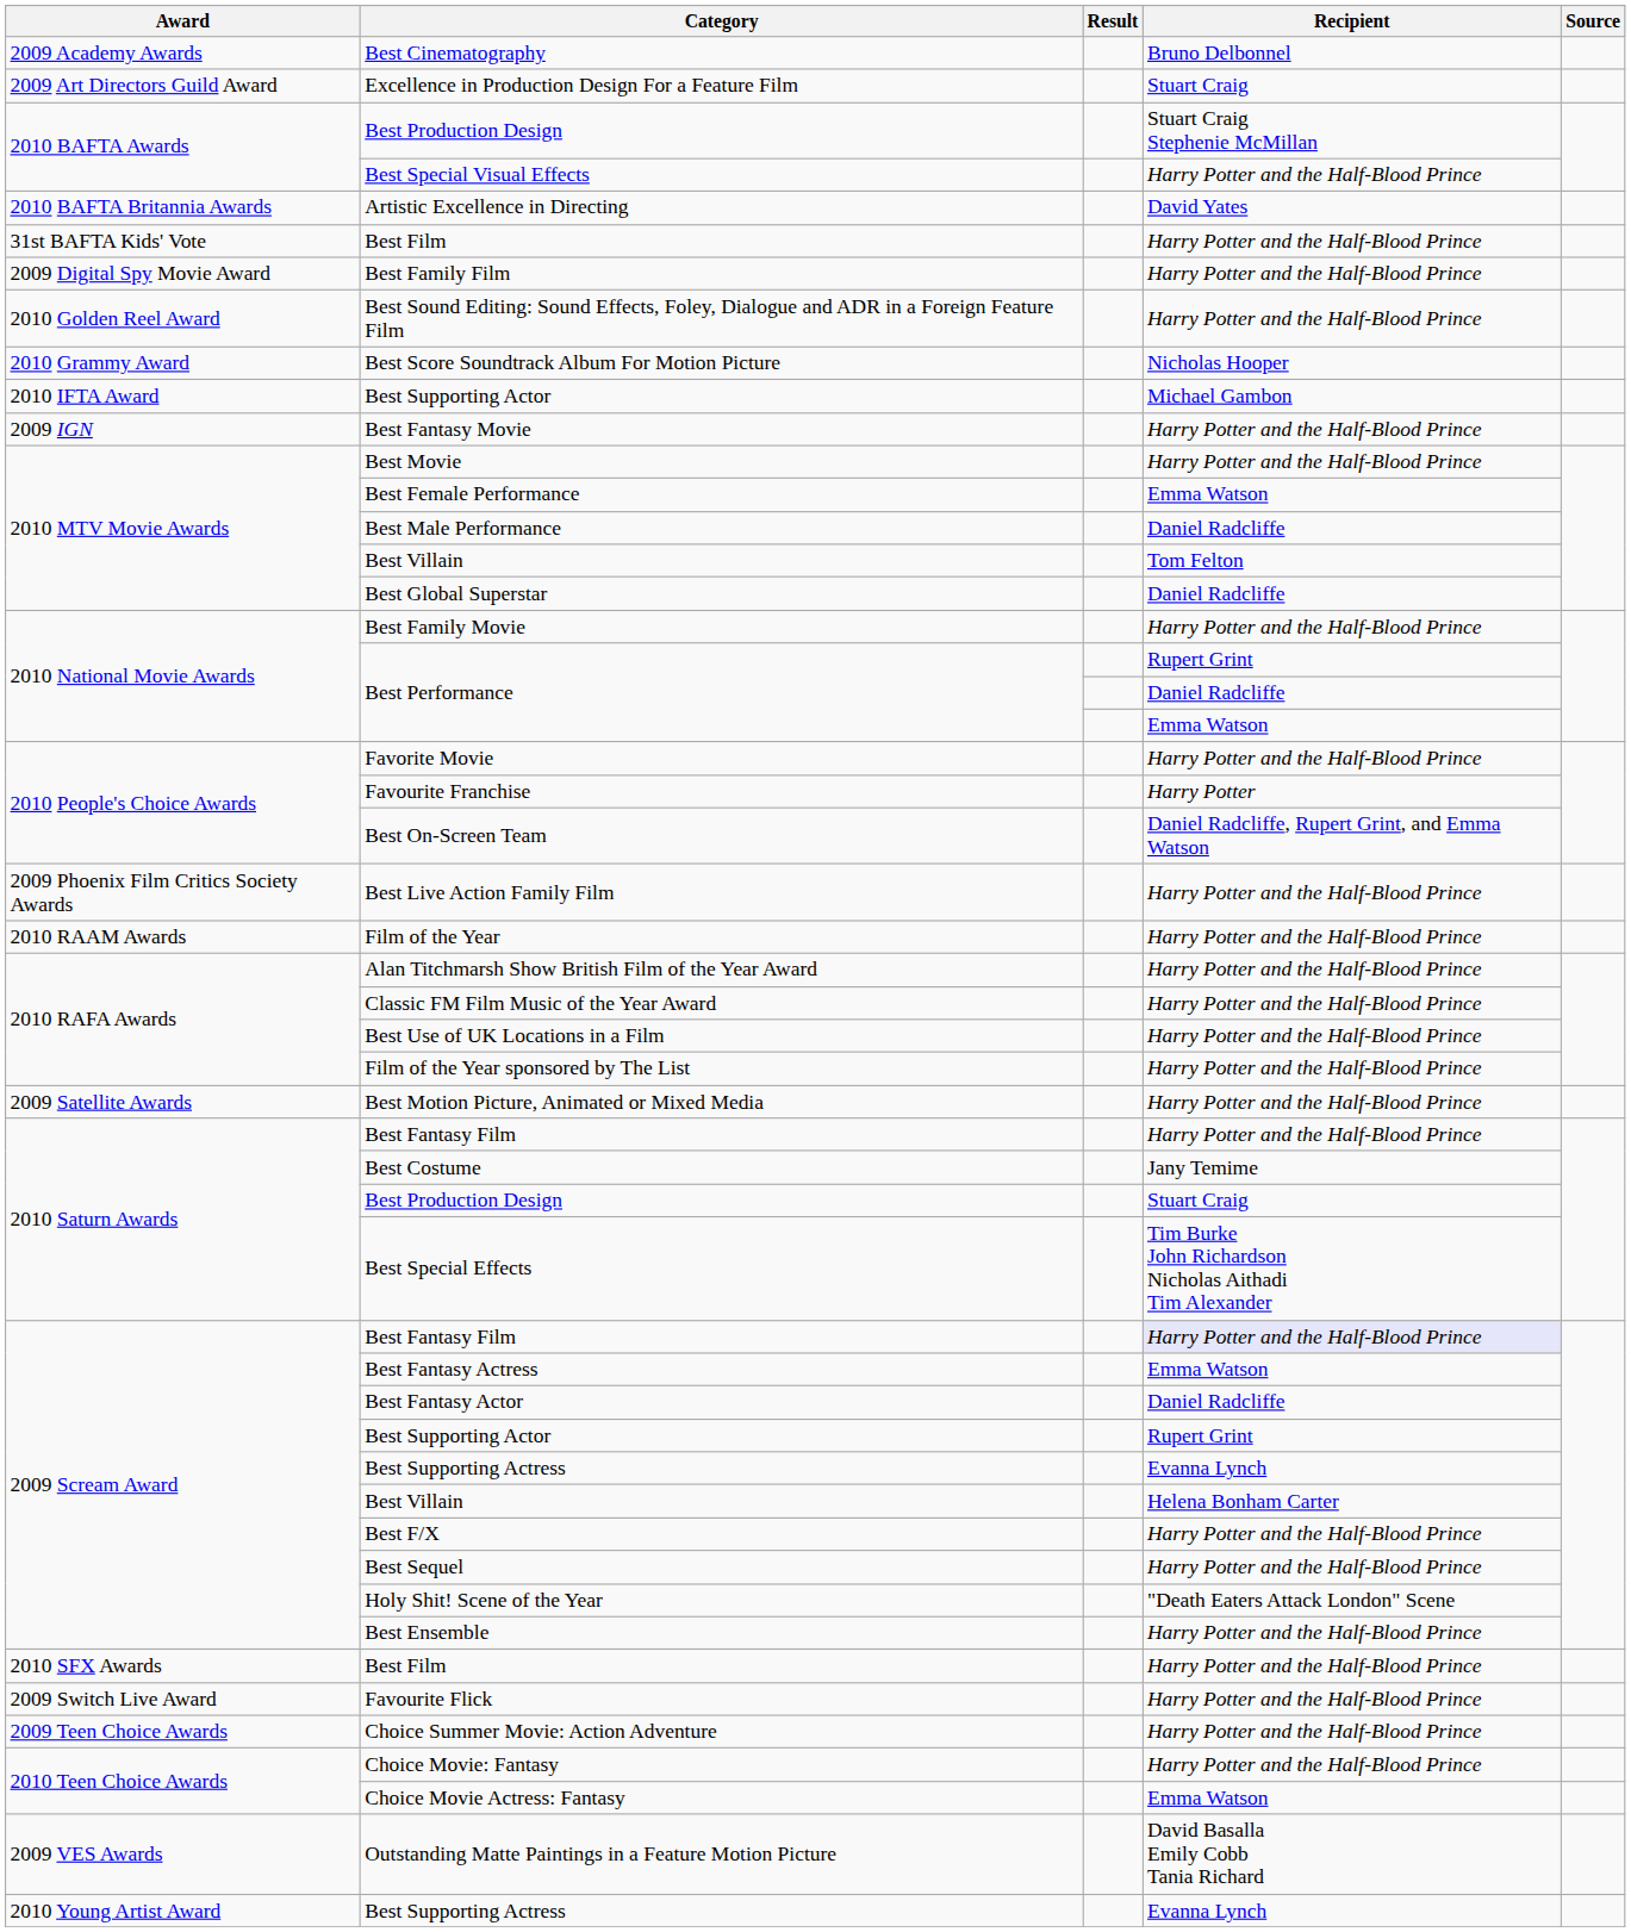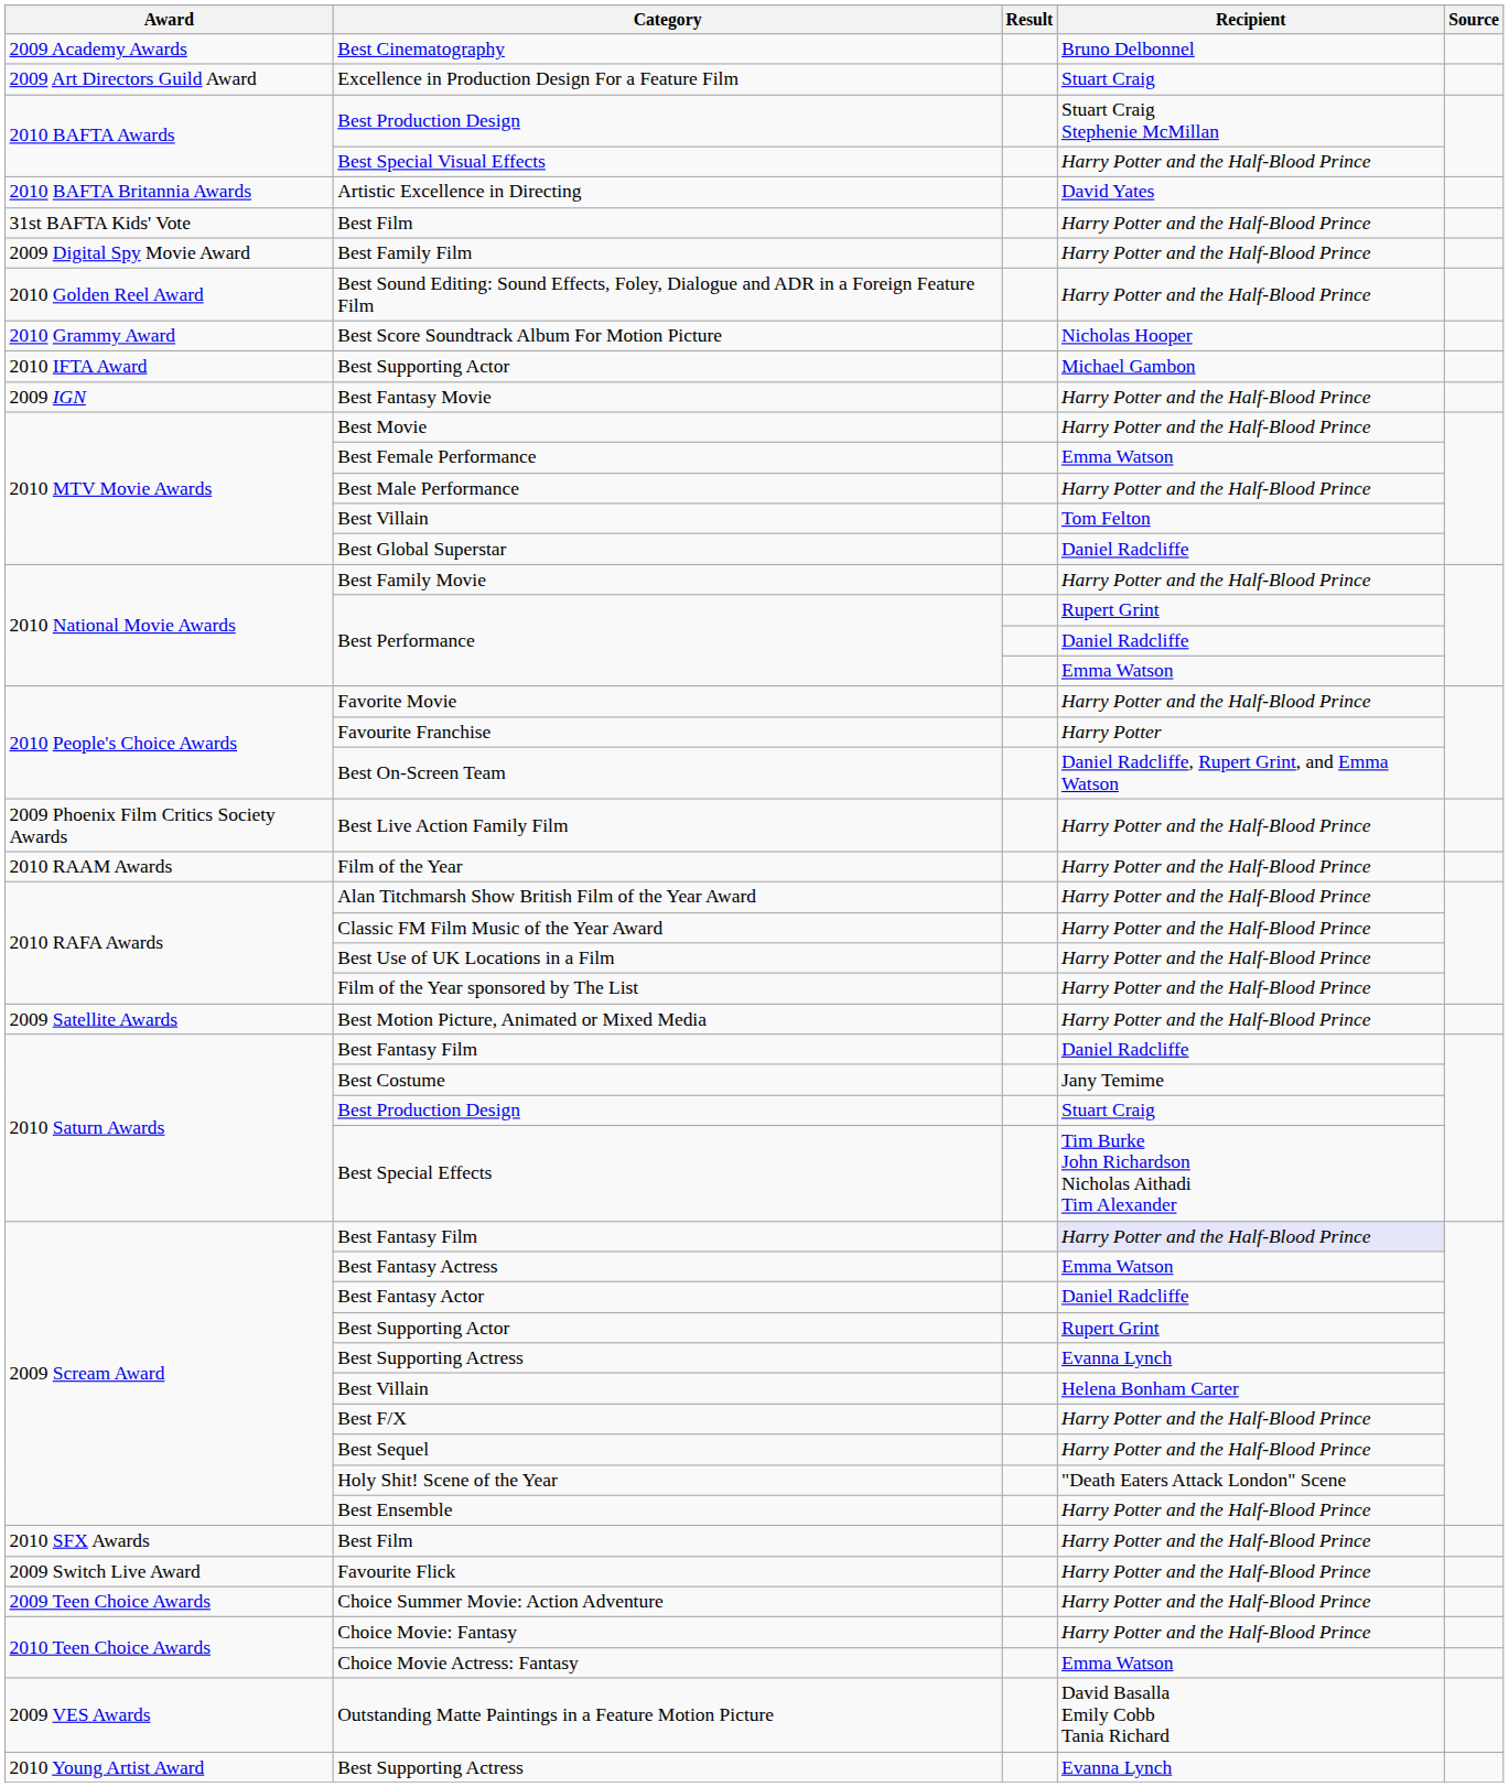Best Male Performance | Recipient: Daniel Radcliffe -> Harry Potter and the Half-Blood Prince
2010 Saturn Awards / Best Fantasy Film | Recipient: Harry Potter and the Half-Blood Prince -> Daniel Radcliffe
